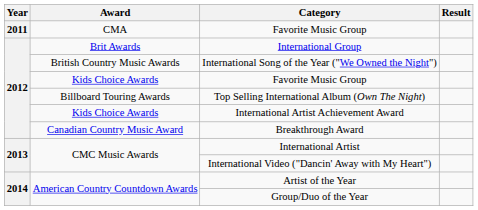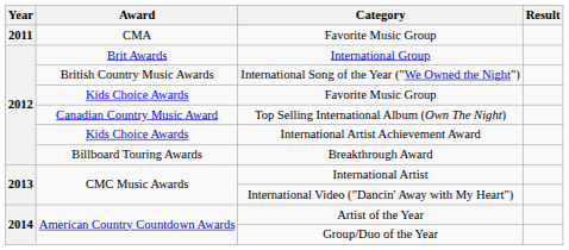Top Selling International Album (Own The Night) | Award: Billboard Touring Awards -> Canadian Country Music Award
Breakthrough Award | Award: Canadian Country Music Award -> Billboard Touring Awards
